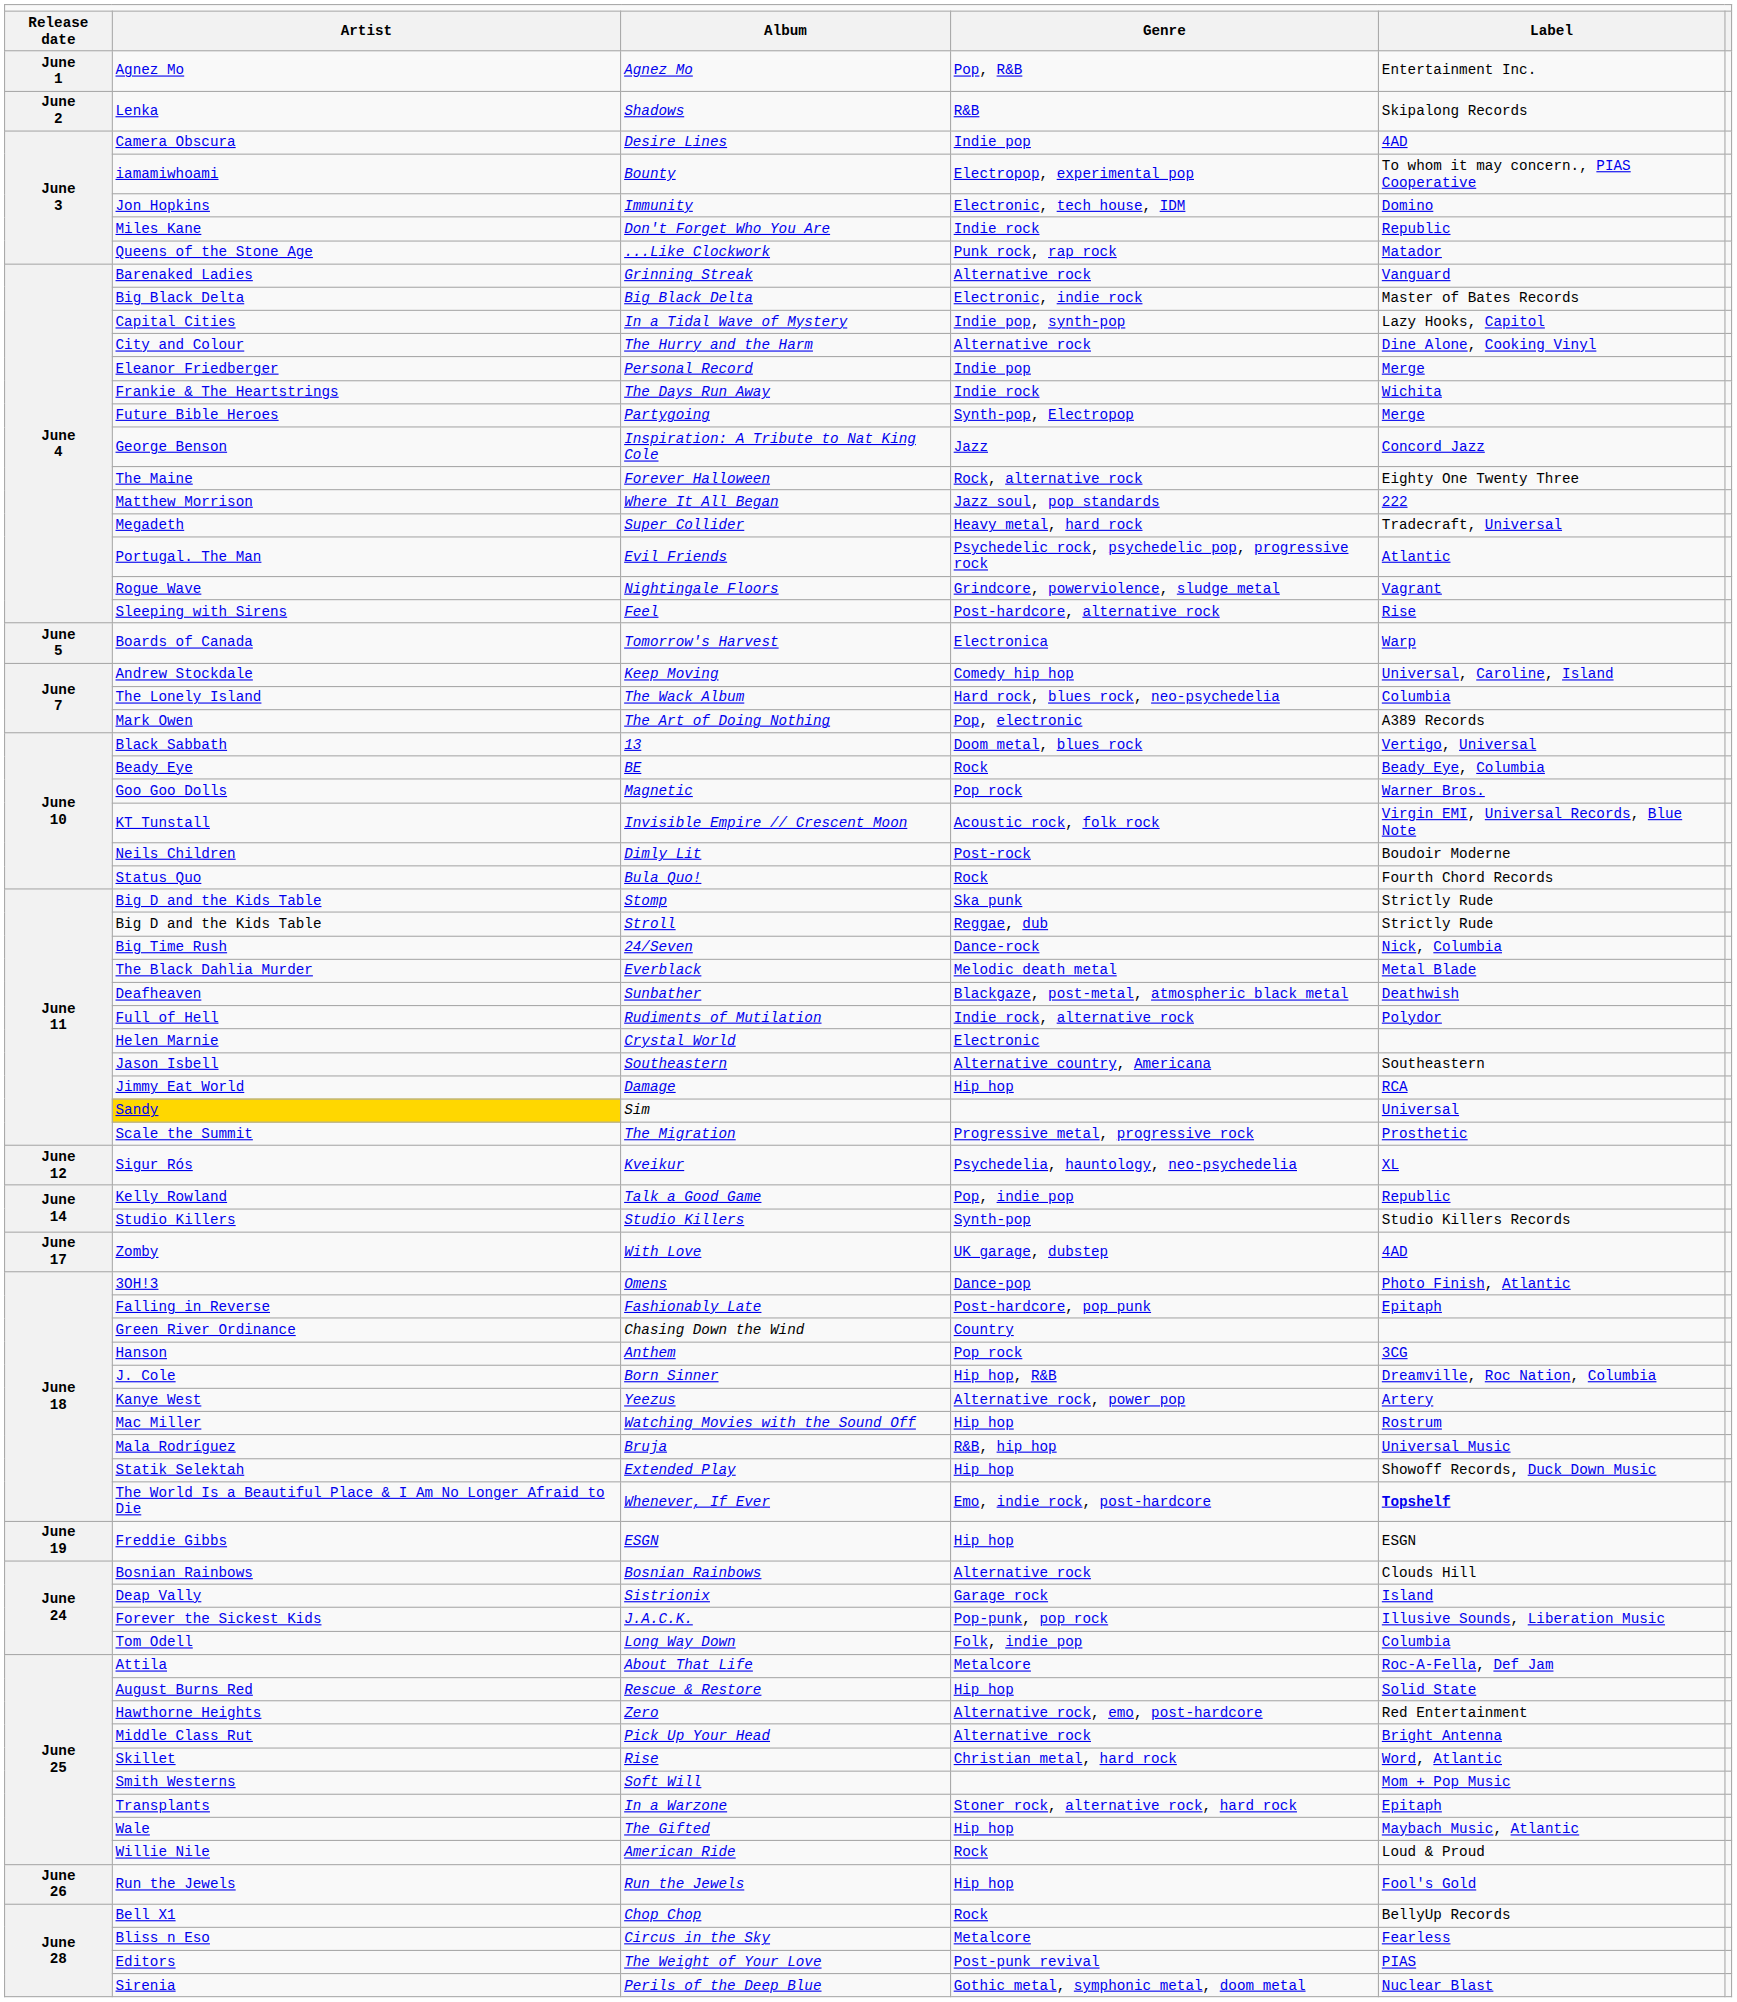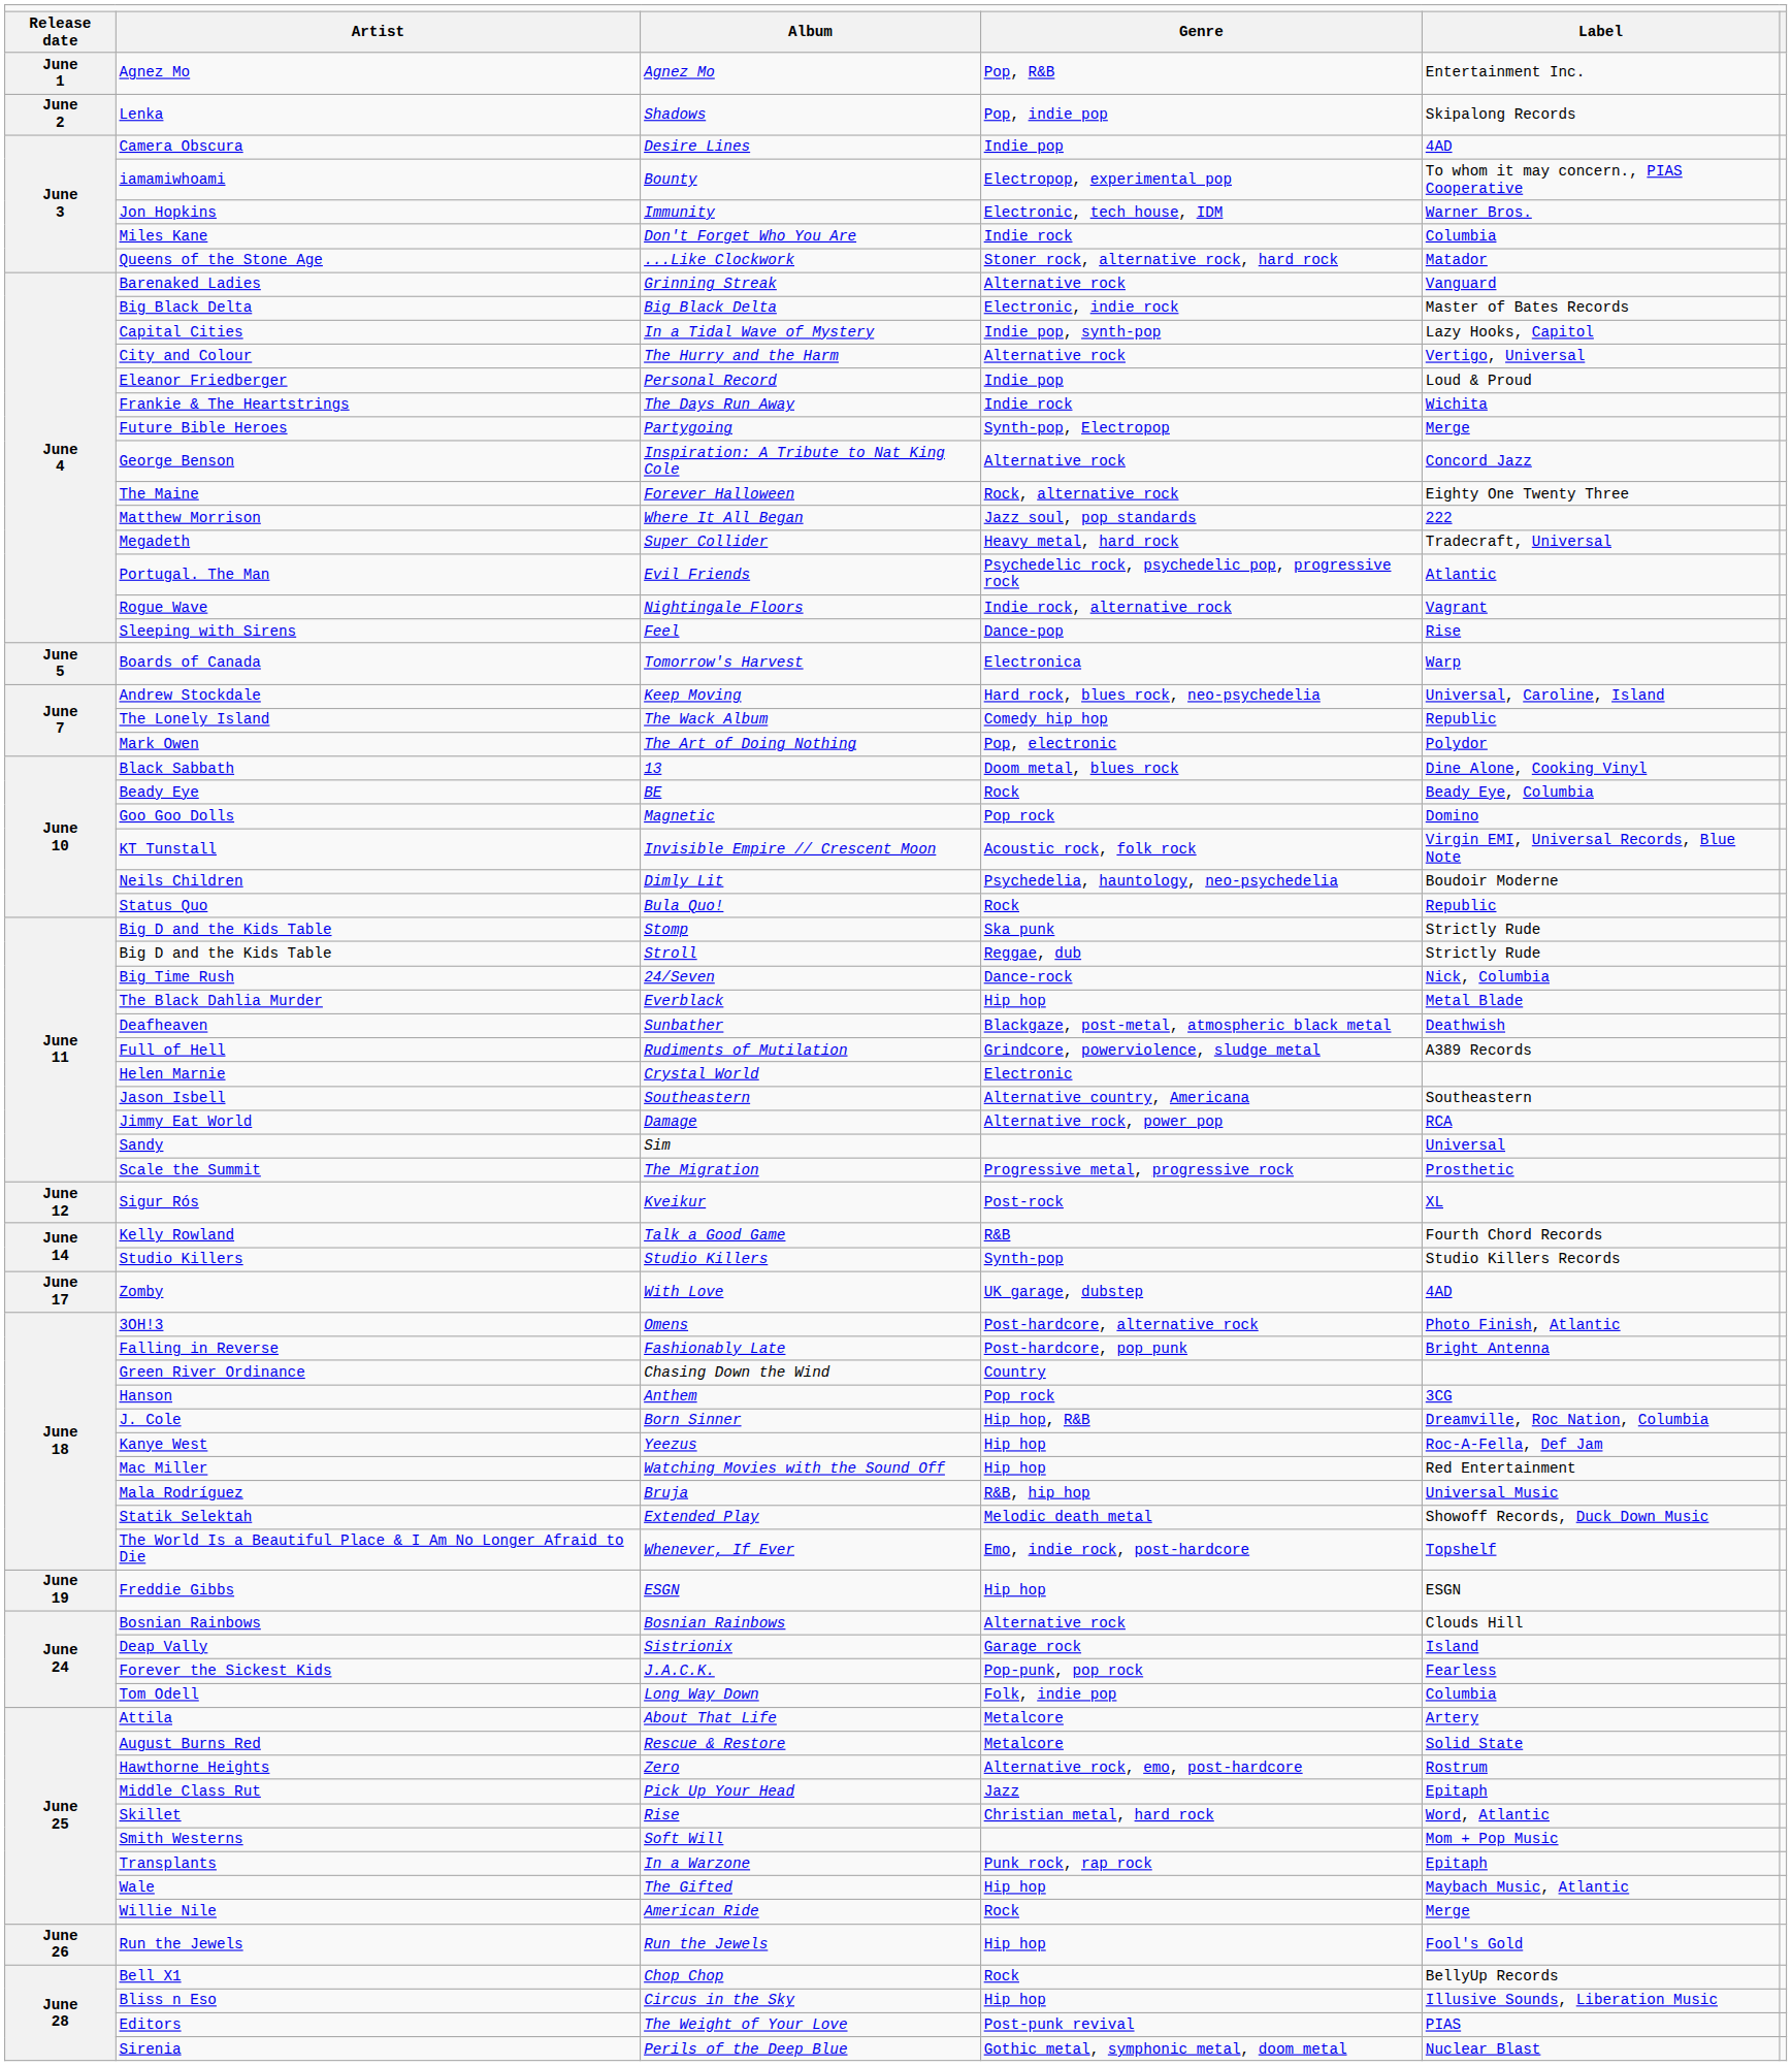Shadows | column 4: R&B -> Pop, indie pop
Immunity | column 5: Domino -> Warner Bros.
Don't Forget Who You Are | column 5: Republic -> Columbia
...Like Clockwork | column 4: Punk rock, rap rock -> Stoner rock, alternative rock, hard rock
The Hurry and the Harm | column 5: Dine Alone, Cooking Vinyl -> Vertigo, Universal
Personal Record | column 5: Merge -> Loud & Proud
Inspiration: A Tribute to Nat King Cole | column 4: Jazz -> Alternative rock
Nightingale Floors | column 4: Grindcore, powerviolence, sludge metal -> Indie rock, alternative rock
Feel | column 4: Post-hardcore, alternative rock -> Dance-pop
Keep Moving | column 4: Comedy hip hop -> Hard rock, blues rock, neo-psychedelia
The Wack Album | column 4: Hard rock, blues rock, neo-psychedelia -> Comedy hip hop
The Wack Album | column 5: Columbia -> Republic
The Art of Doing Nothing | column 5: A389 Records -> Polydor
13 | column 5: Vertigo, Universal -> Dine Alone, Cooking Vinyl
Magnetic | column 5: Warner Bros. -> Domino
Dimly Lit | column 4: Post-rock -> Psychedelia, hauntology, neo-psychedelia
Bula Quo! | column 5: Fourth Chord Records -> Republic
Everblack | column 4: Melodic death metal -> Hip hop
Rudiments of Mutilation | column 4: Indie rock, alternative rock -> Grindcore, powerviolence, sludge metal
Rudiments of Mutilation | column 5: Polydor -> A389 Records
Damage | column 4: Hip hop -> Alternative rock, power pop
Sim | column 2: gold background -> no background
Kveikur | column 4: Psychedelia, hauntology, neo-psychedelia -> Post-rock
Talk a Good Game | column 4: Pop, indie pop -> R&B
Talk a Good Game | column 5: Republic -> Fourth Chord Records
Omens | column 4: Dance-pop -> Post-hardcore, alternative rock
Fashionably Late | column 5: Epitaph -> Bright Antenna
Yeezus | column 4: Alternative rock, power pop -> Hip hop
Yeezus | column 5: Artery -> Roc-A-Fella, Def Jam
Watching Movies with the Sound Off | column 5: Rostrum -> Red Entertainment
Extended Play | column 4: Hip hop -> Melodic death metal
Whenever, If Ever | column 5: bold -> normal
J.A.C.K. | column 5: Illusive Sounds, Liberation Music -> Fearless
About That Life | column 5: Roc-A-Fella, Def Jam -> Artery
Rescue & Restore | column 4: Hip hop -> Metalcore
Zero | column 5: Red Entertainment -> Rostrum
Pick Up Your Head | column 4: Alternative rock -> Jazz
Pick Up Your Head | column 5: Bright Antenna -> Epitaph
In a Warzone | column 4: Stoner rock, alternative rock, hard rock -> Punk rock, rap rock
American Ride | column 5: Loud & Proud -> Merge
Circus in the Sky | column 4: Metalcore -> Hip hop
Circus in the Sky | column 5: Fearless -> Illusive Sounds, Liberation Music
